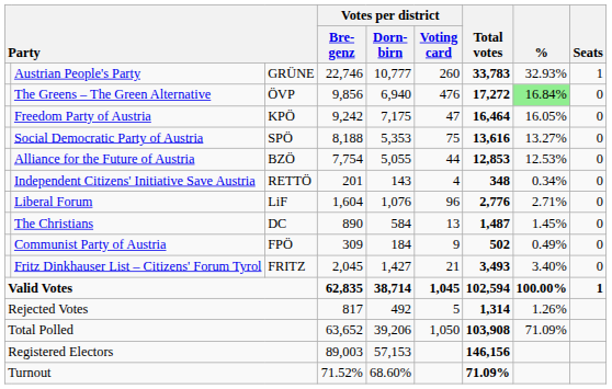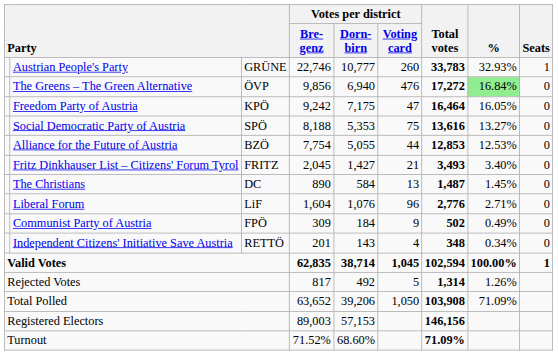rows swapped: Fritz Dinkhauser List – Citizens' Forum Tyrol <-> Independent Citizens' Initiative Save Austria
rows swapped: Liberal Forum <-> The Christians
